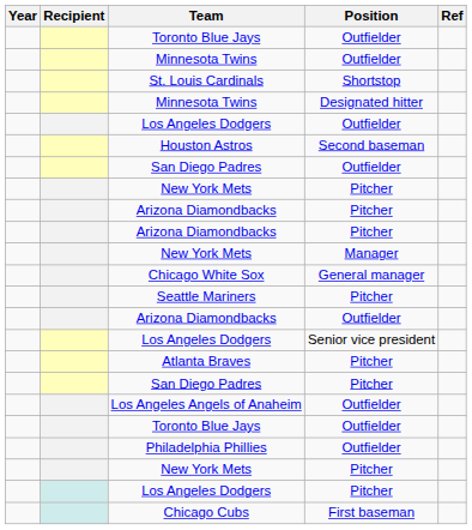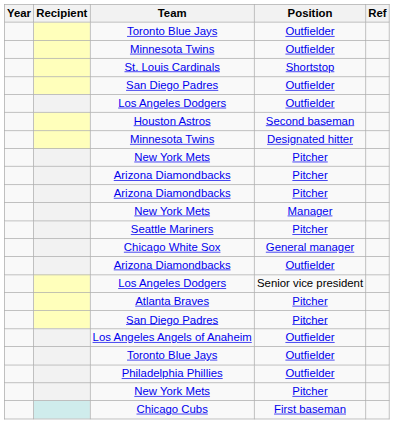rows swapped: San Diego Padres / Outfielder <-> Minnesota Twins / Designated hitter
rows swapped: Chicago White Sox <-> Seattle Mariners
- row: Los Angeles Dodgers | Pitcher
